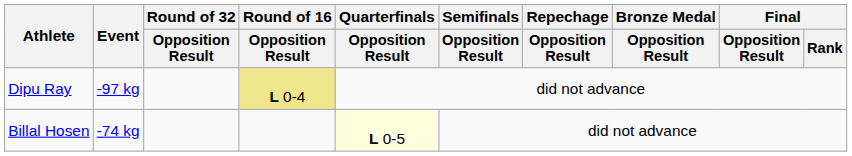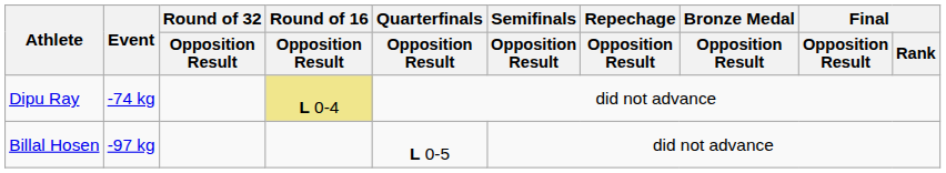Dipu Ray | Event: -97 kg -> -74 kg
Billal Hosen | Event: -74 kg -> -97 kg
Billal Hosen | Quarterfinals / Opposition Result: lightyellow background -> no background
